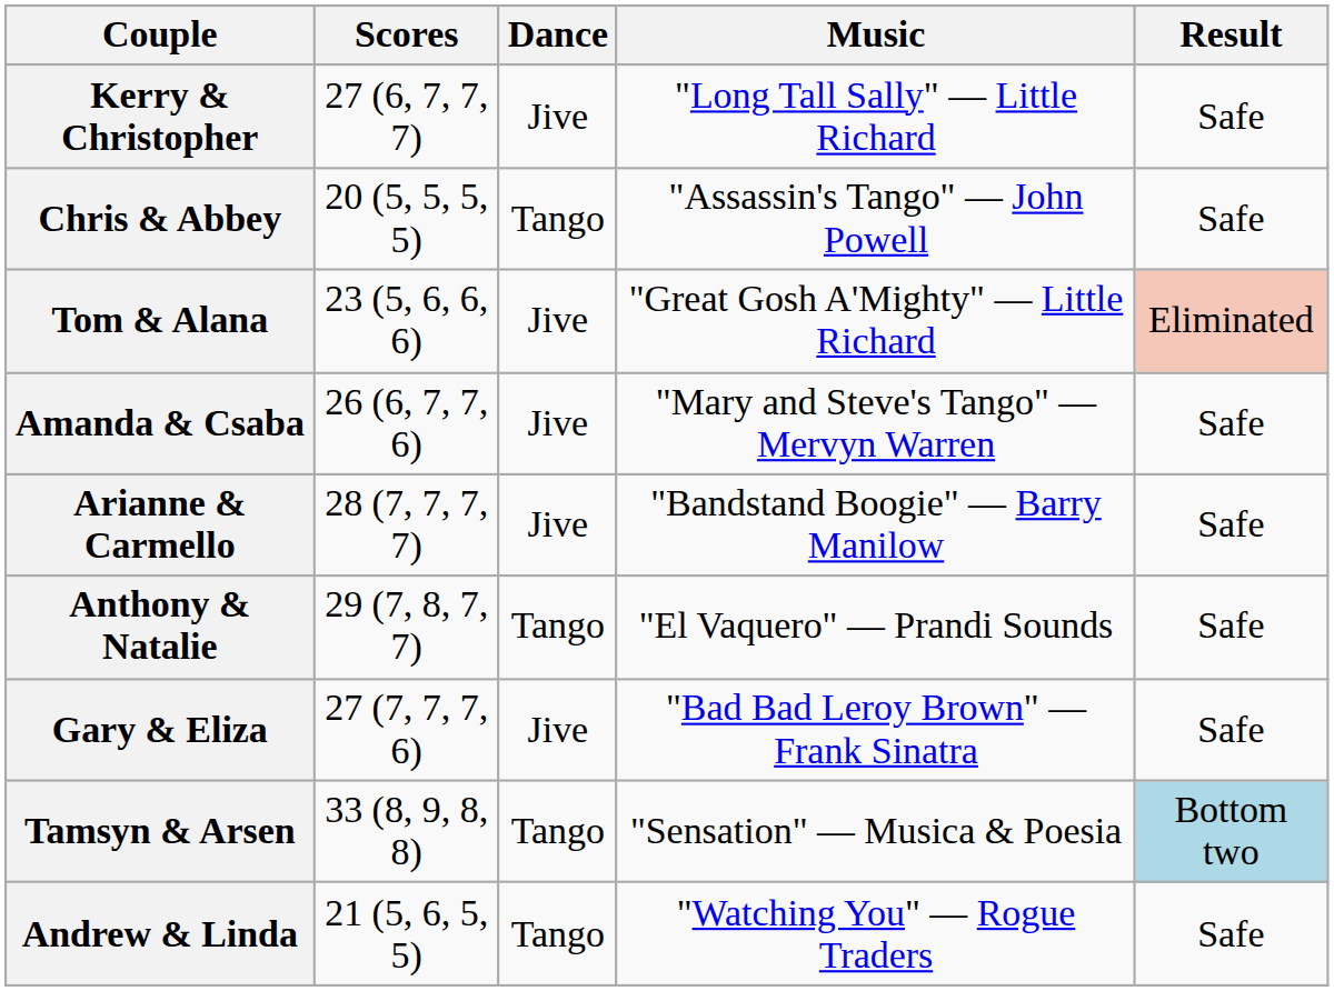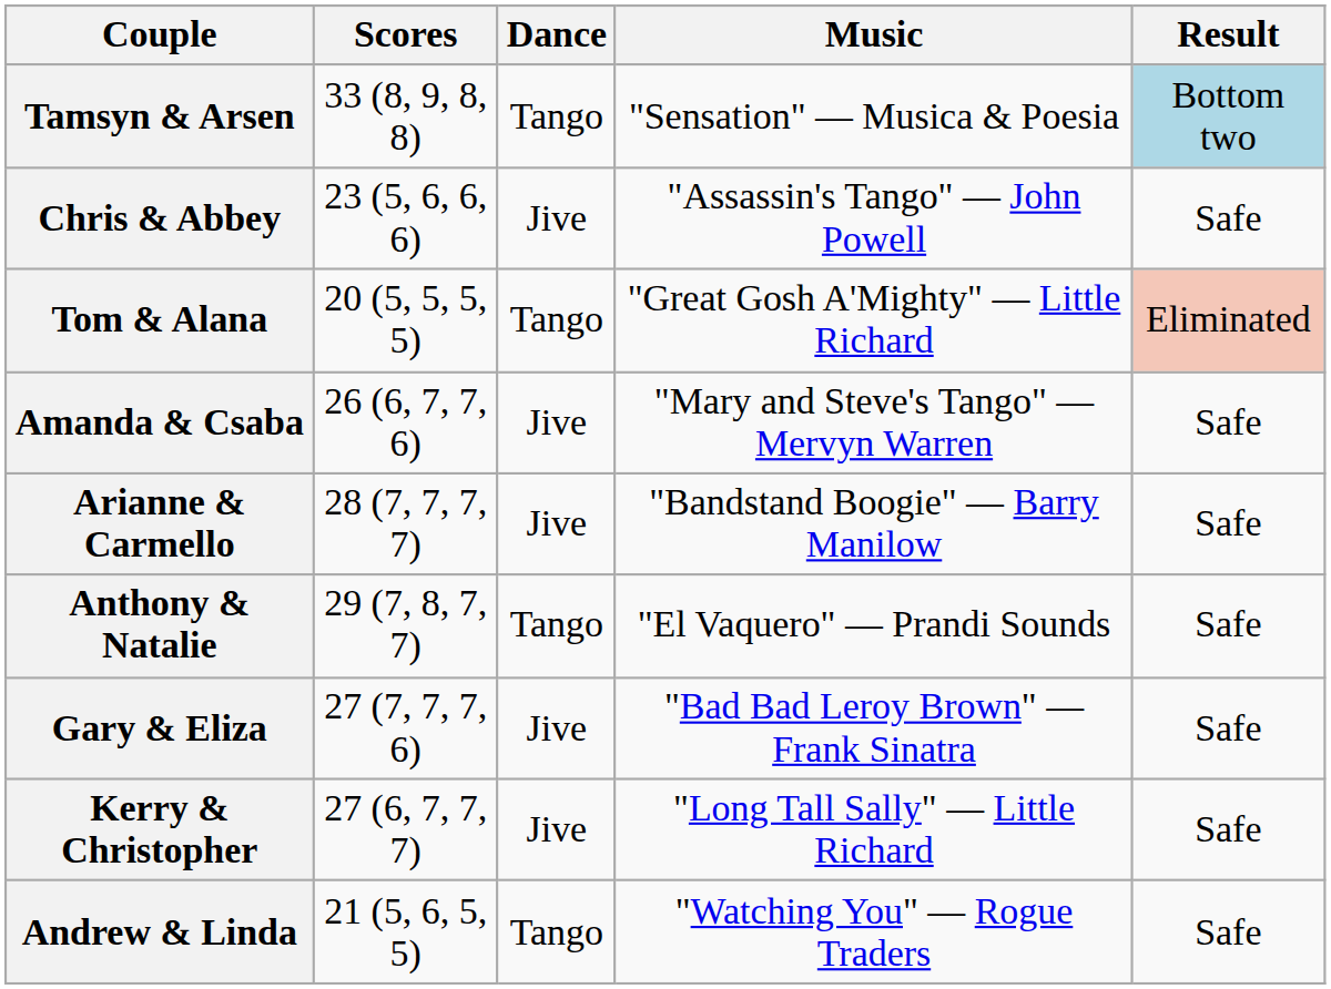rows swapped: Kerry & Christopher <-> Tamsyn & Arsen
Chris & Abbey | Scores: 20 (5, 5, 5, 5) -> 23 (5, 6, 6, 6)
Chris & Abbey | Dance: Tango -> Jive
Tom & Alana | Scores: 23 (5, 6, 6, 6) -> 20 (5, 5, 5, 5)
Tom & Alana | Dance: Jive -> Tango
